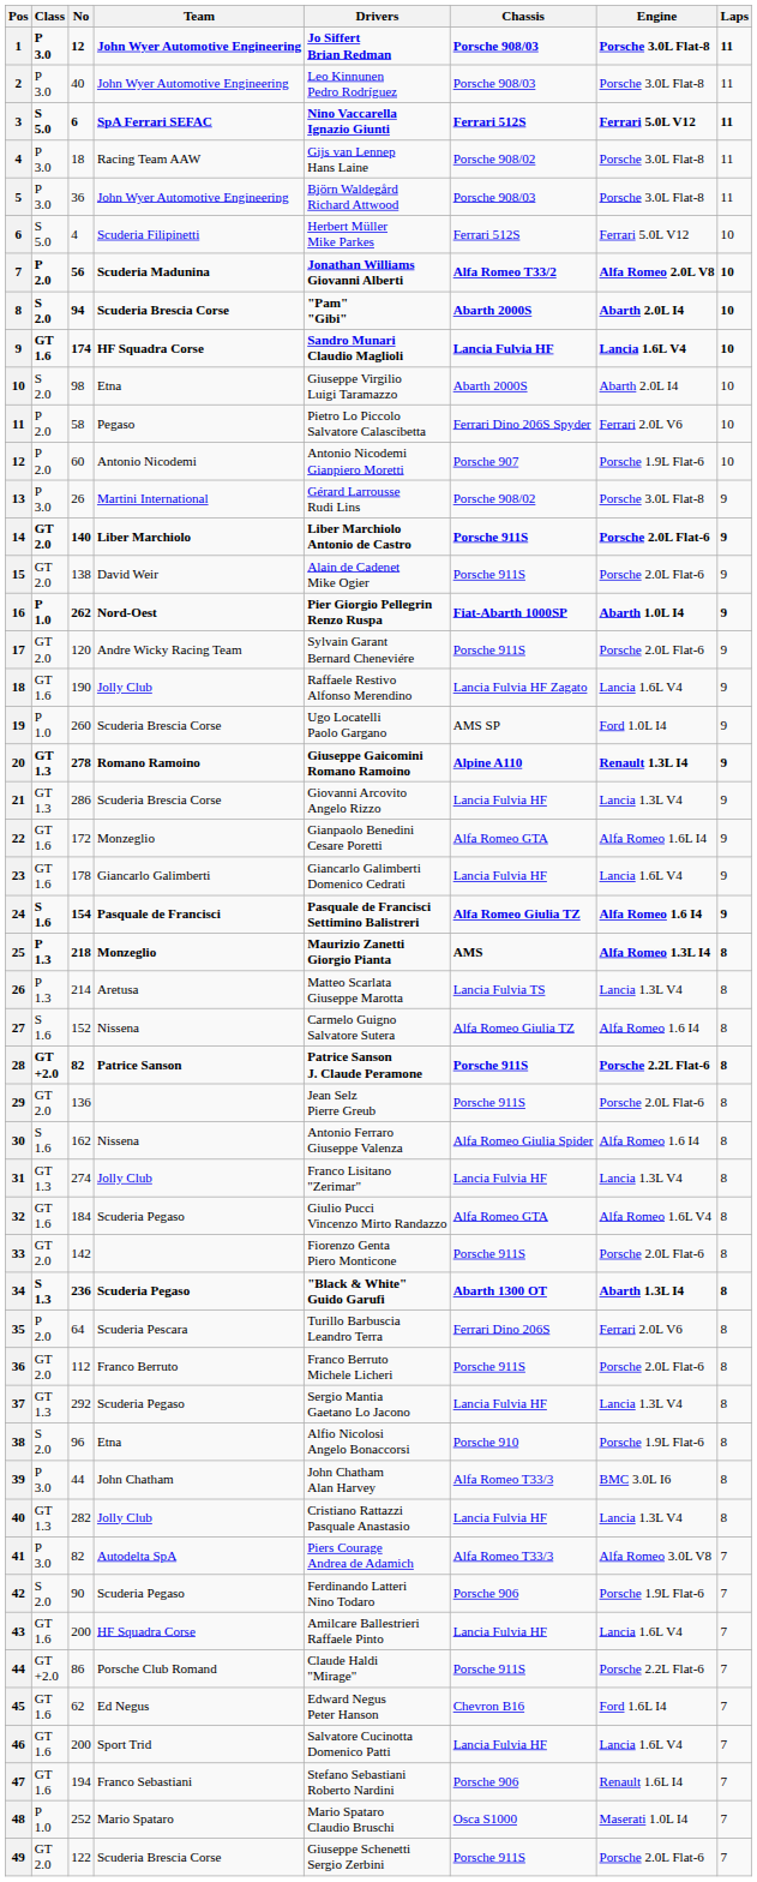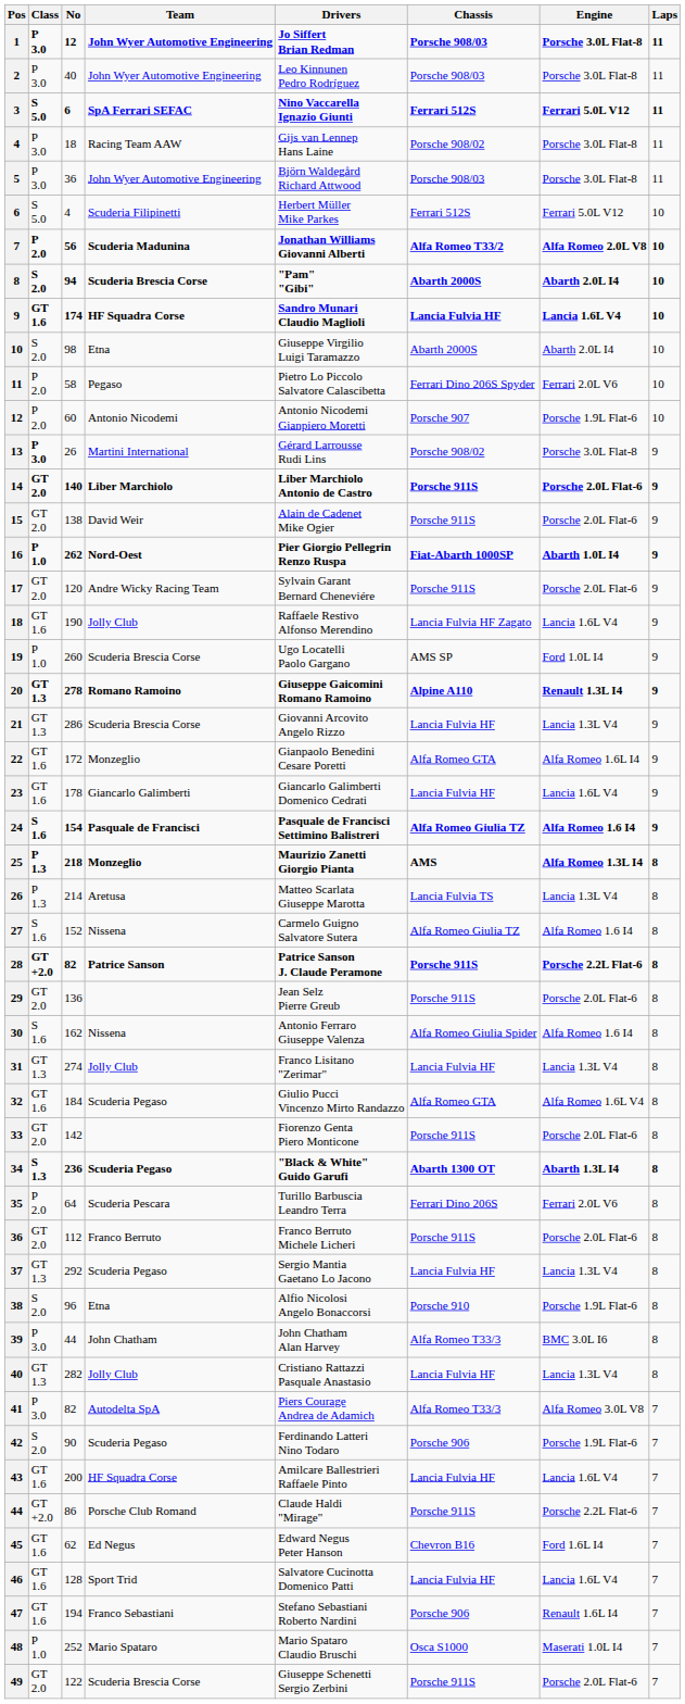13 | Class: normal -> bold
46 | No: 200 -> 128
